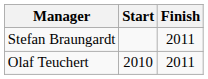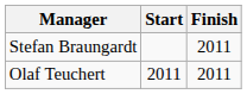Olaf Teuchert | Start: 2010 -> 2011
